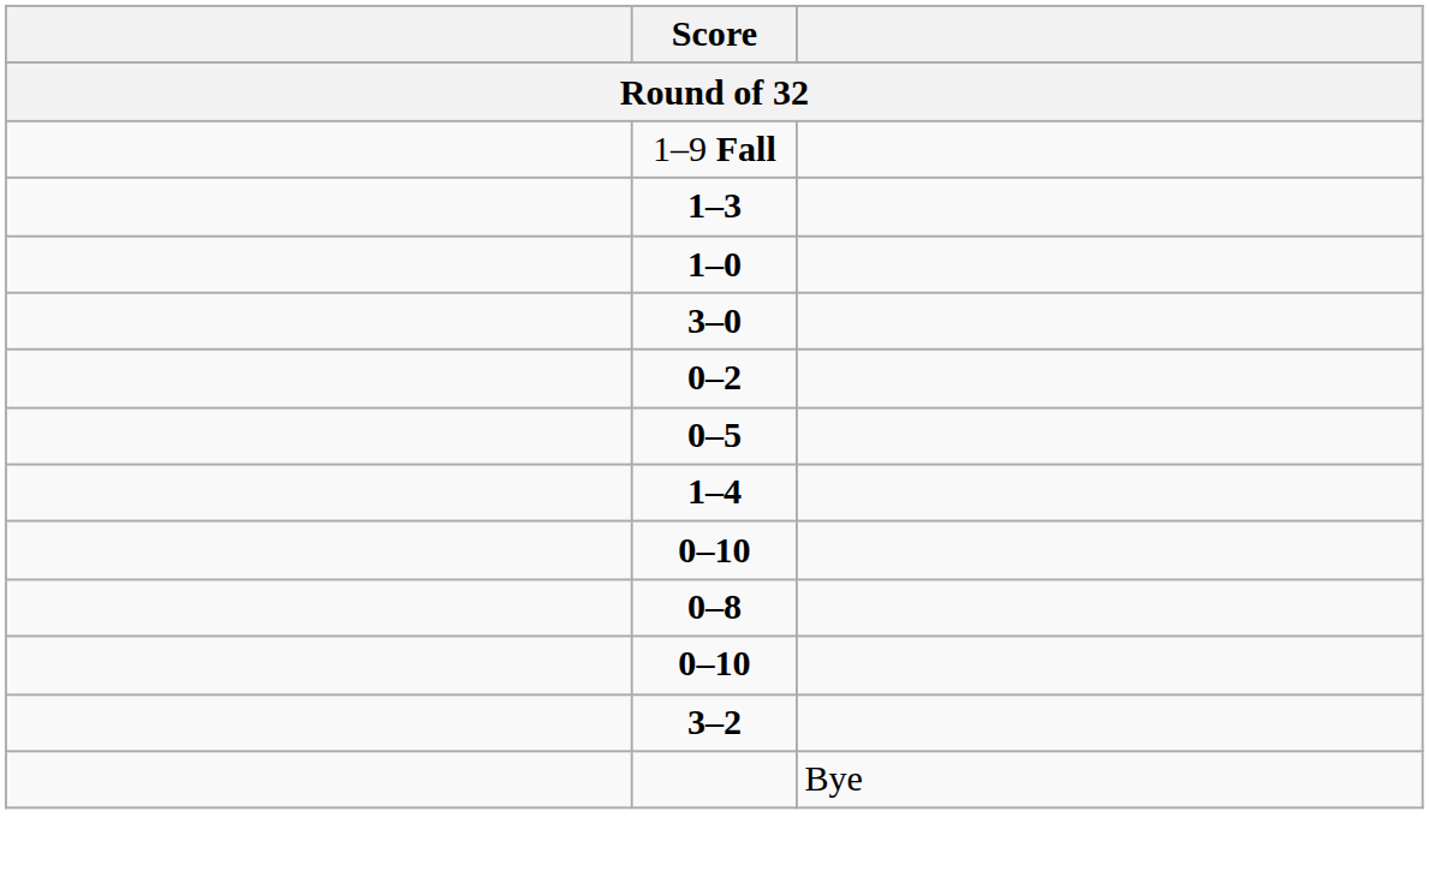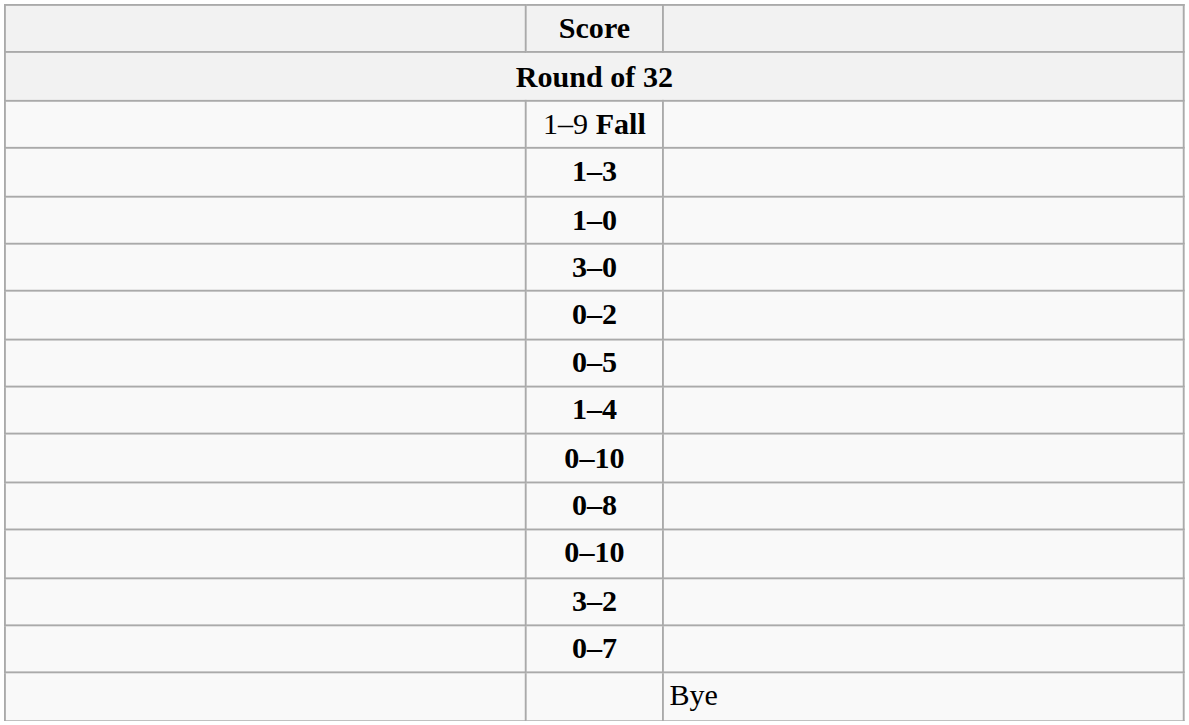+ row: 0–7
